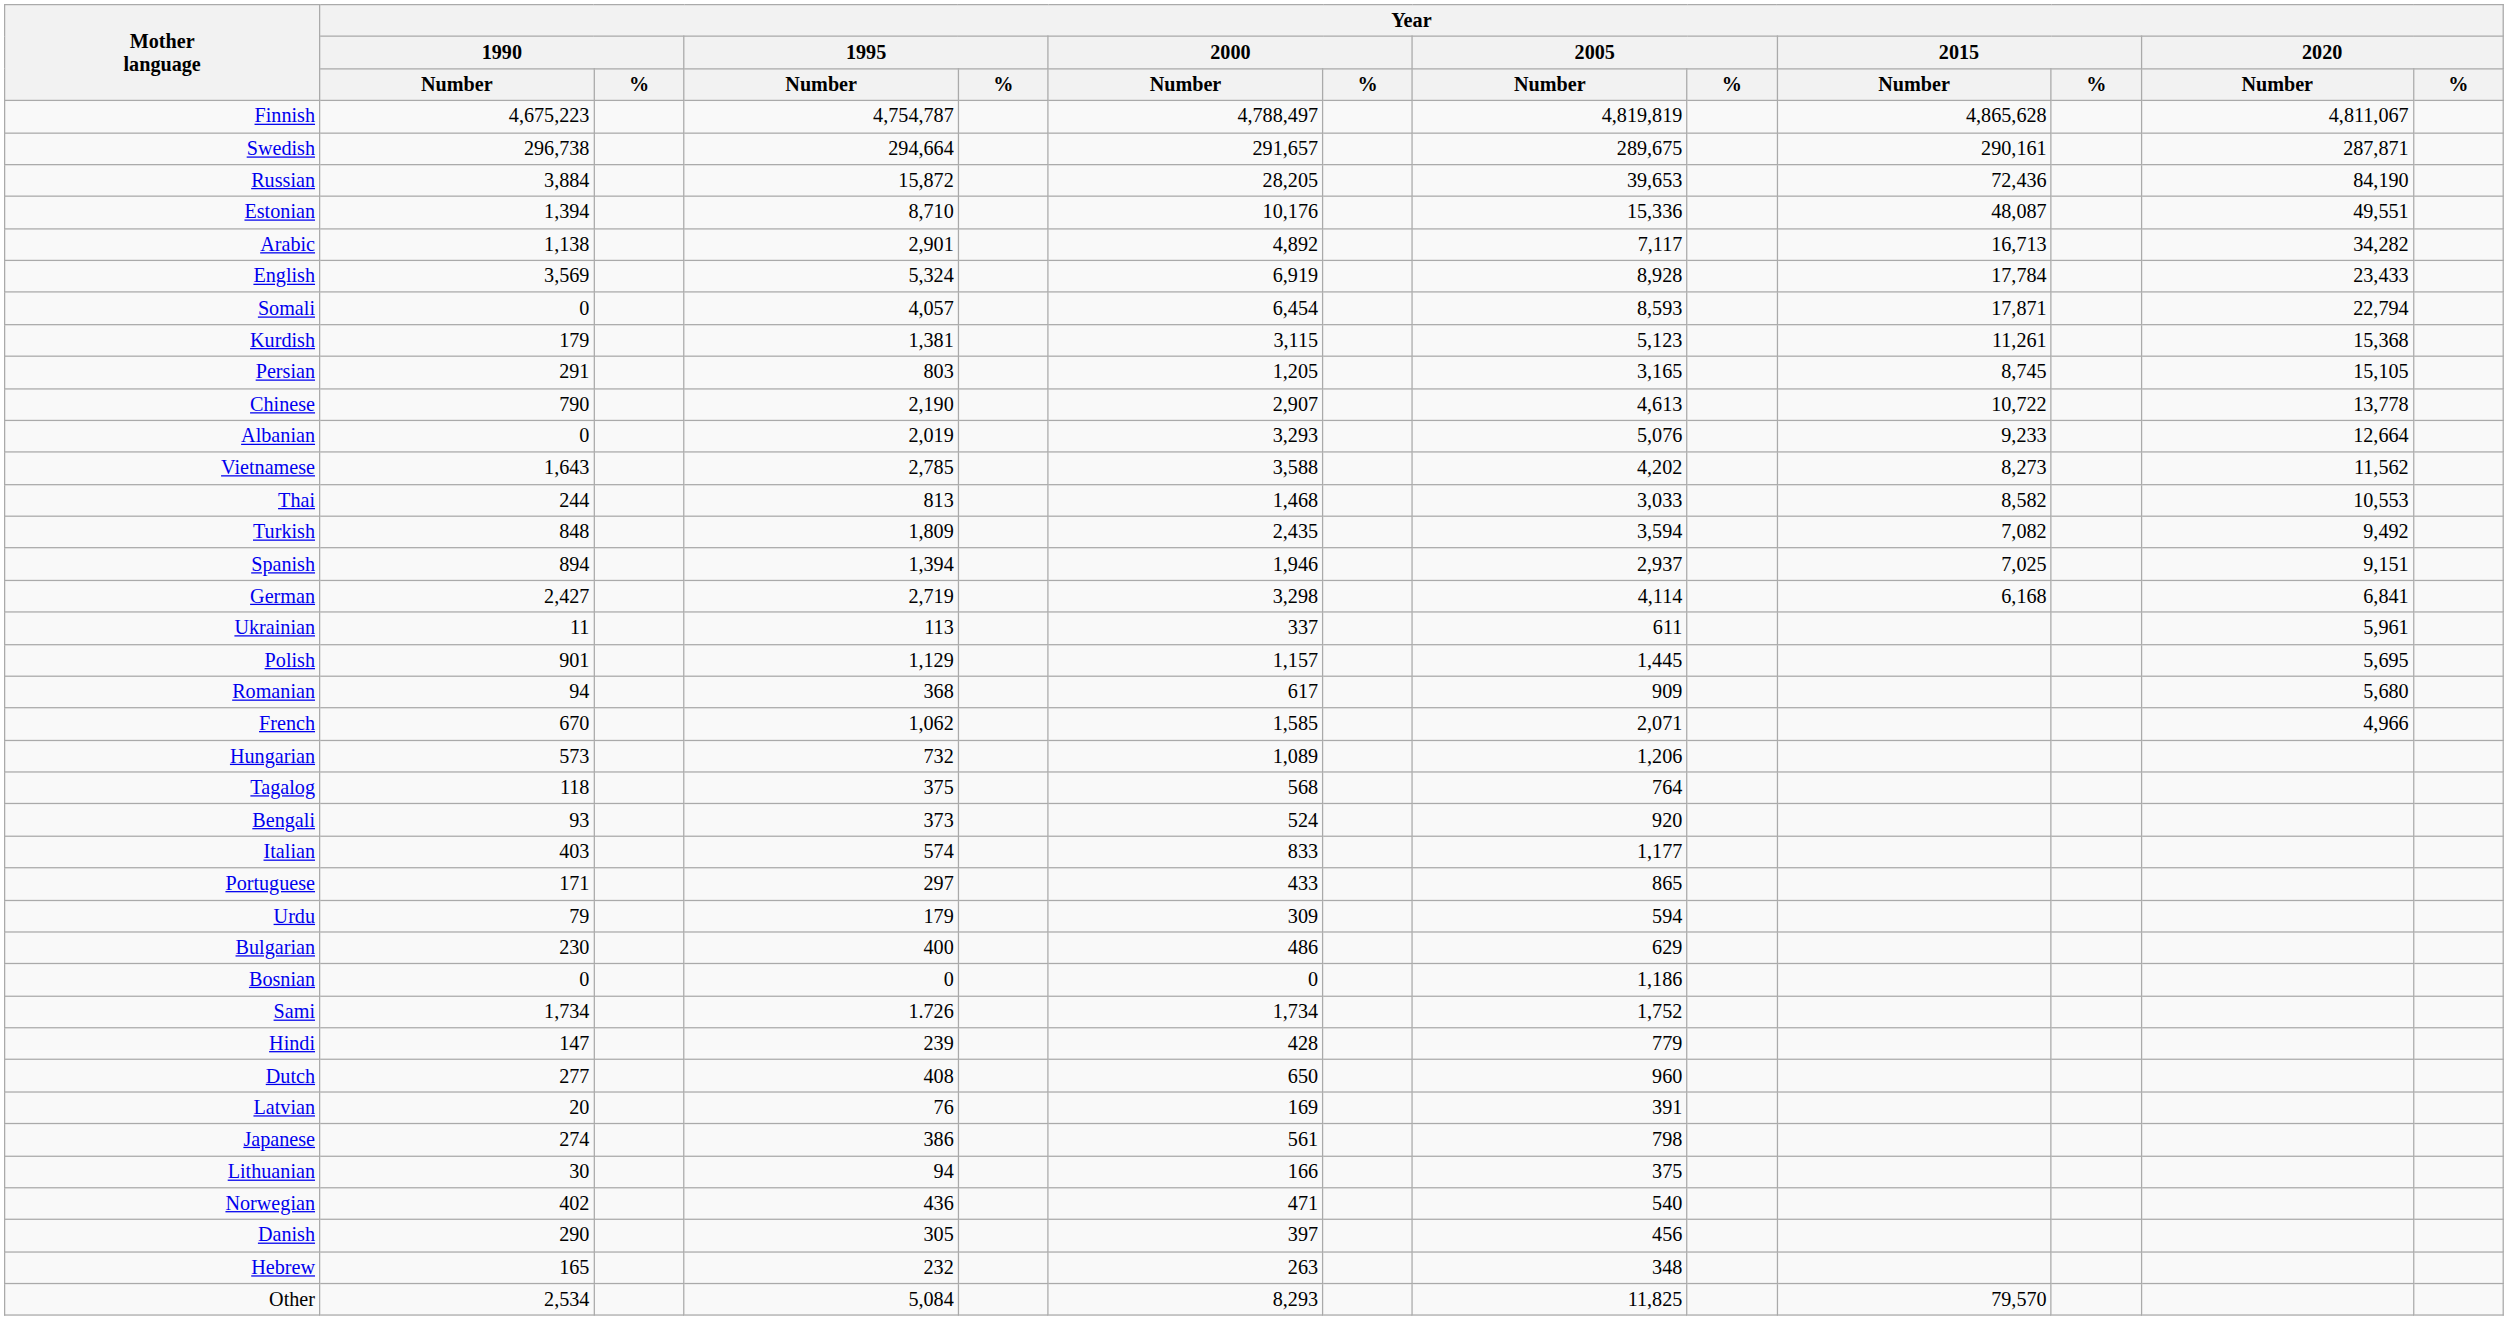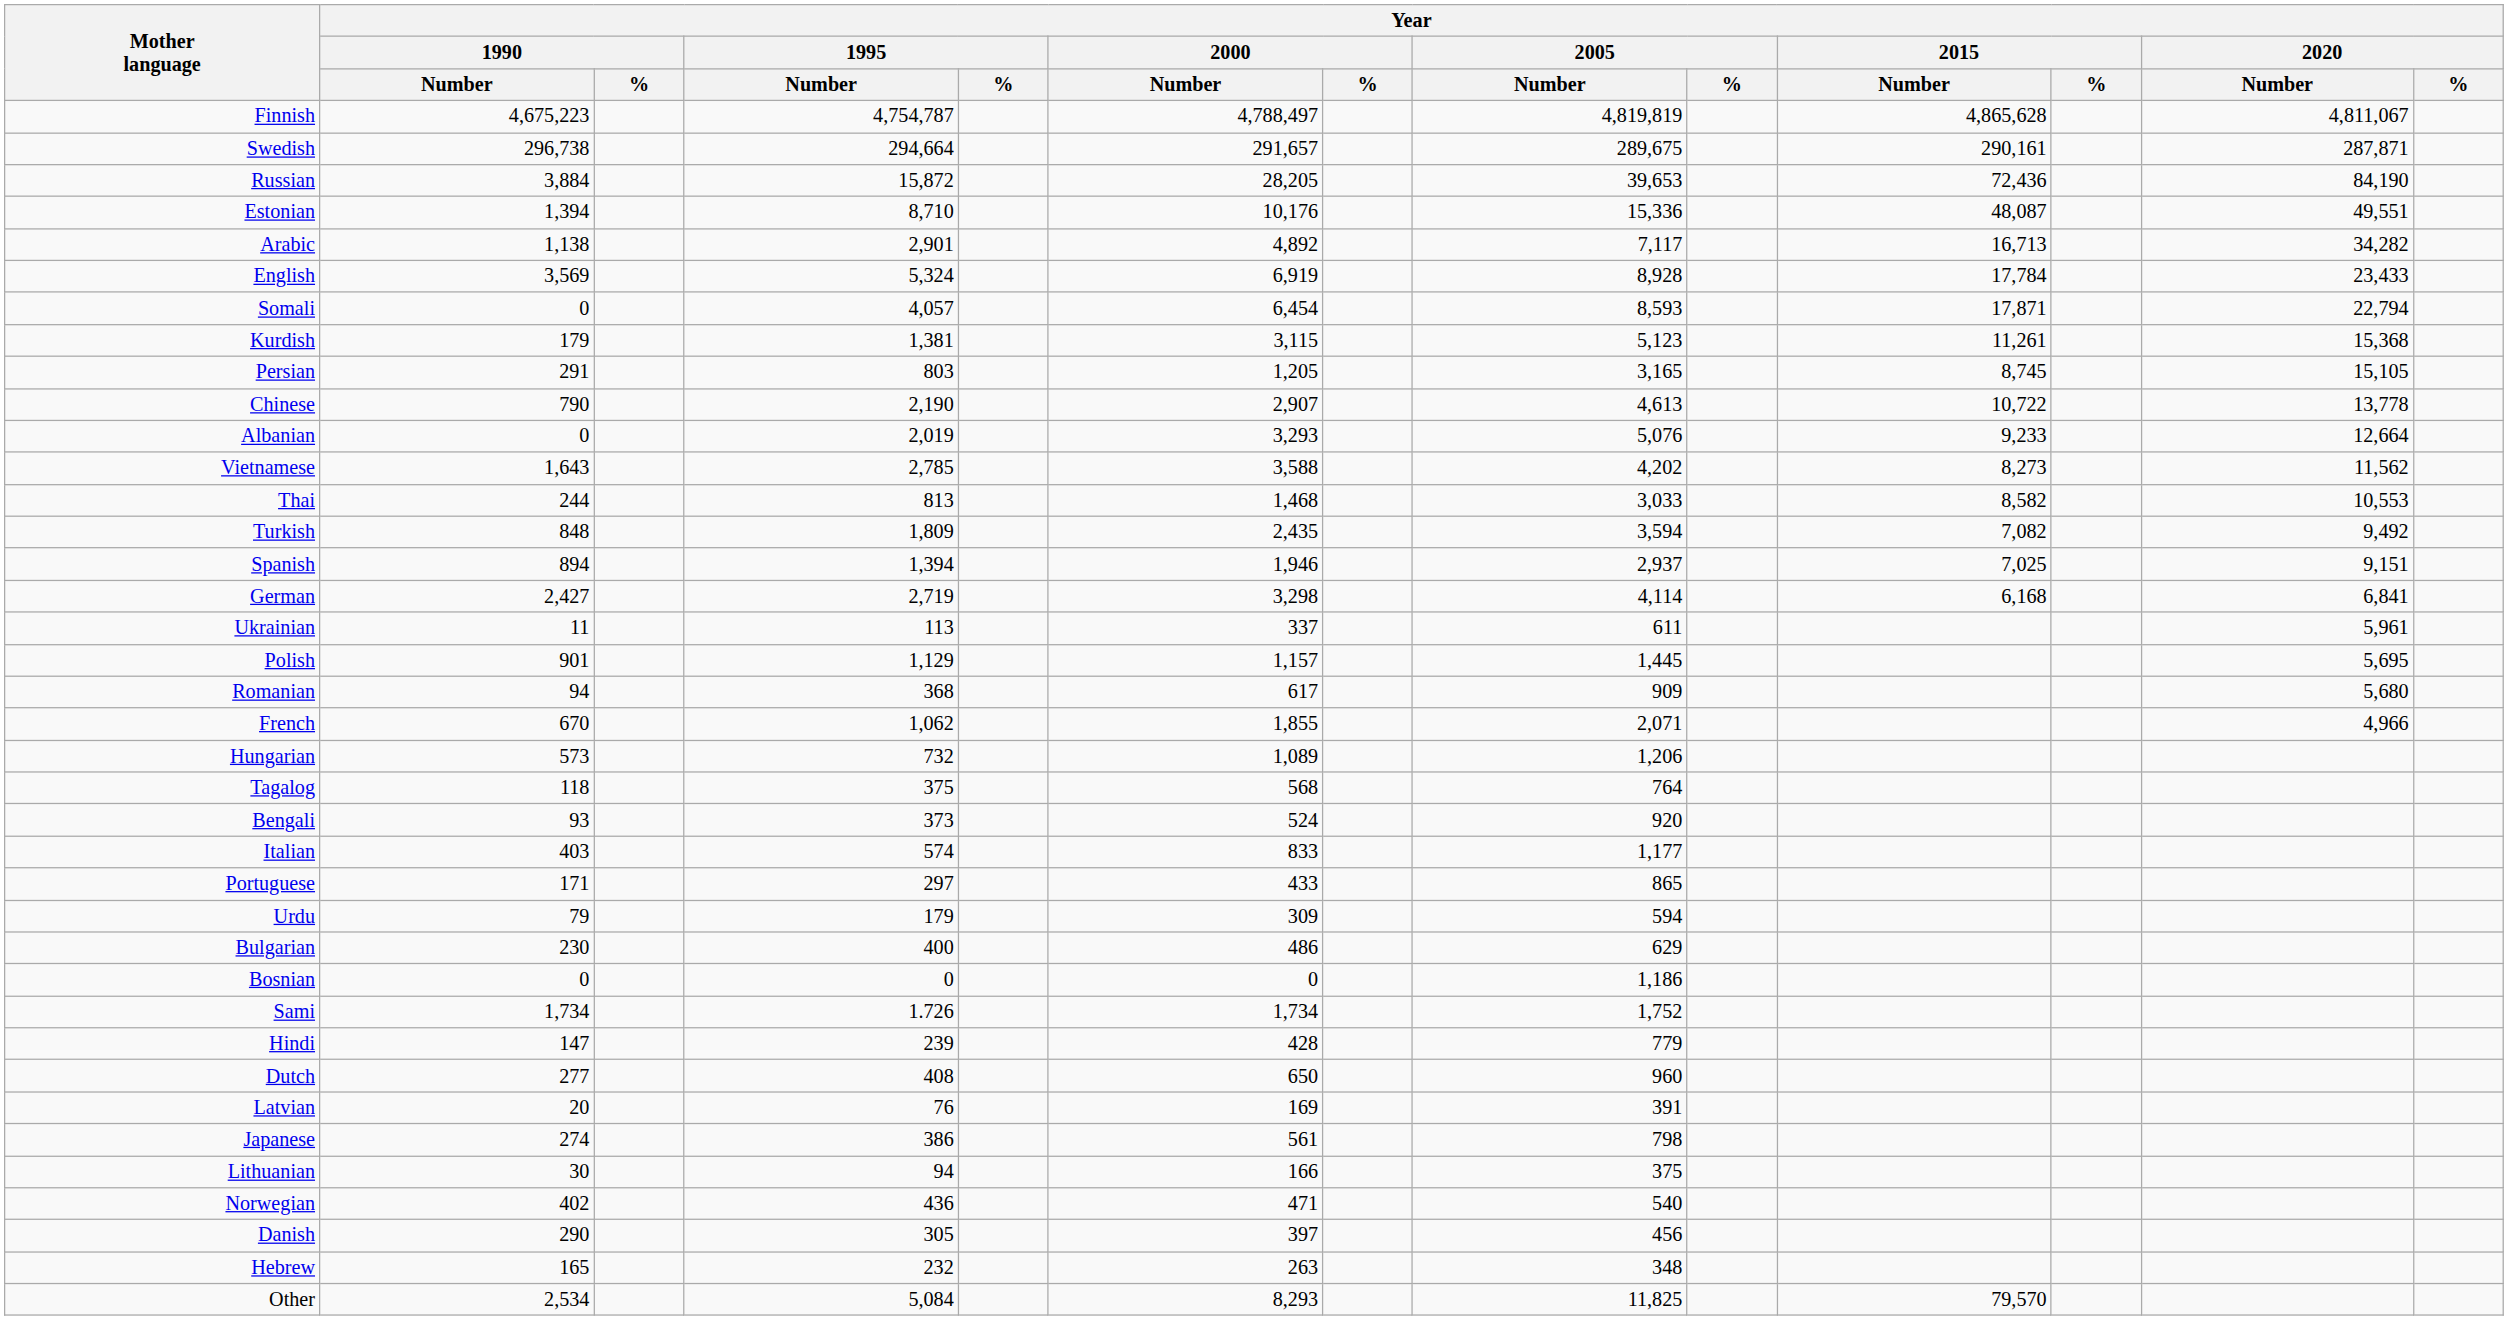French | Year / 2000 / Number: 1,585 -> 1,855
